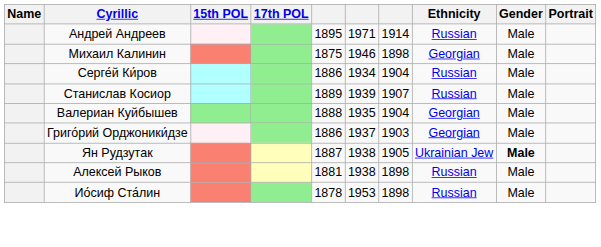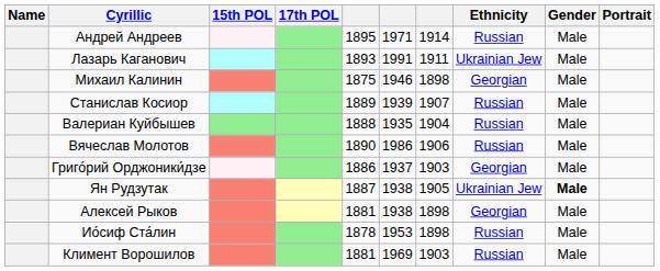+ row: Лазарь Каганович | 1893 | 1991 | 1911 | Ukrainian Jew | Male
- row: Серге́й Ки́ров | 1886 | 1934 | 1904 | Russian | Male
Валериан Куйбышев | Ethnicity: Georgian -> Russian
+ row: Вячеслав Молотов | 1890 | 1986 | 1906 | Russian | Male
Алексей Рыков | Ethnicity: Russian -> Georgian
+ row: Климент Ворошилов | 1881 | 1969 | 1903 | Russian | Male
